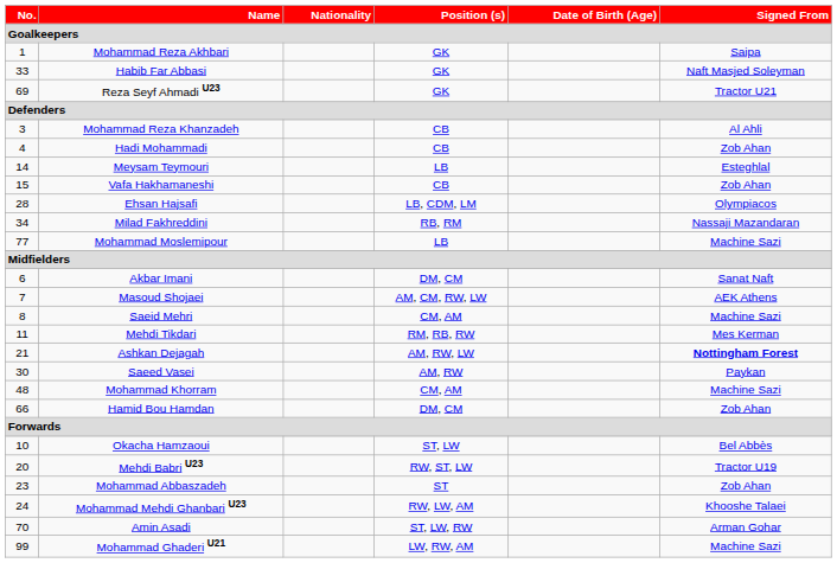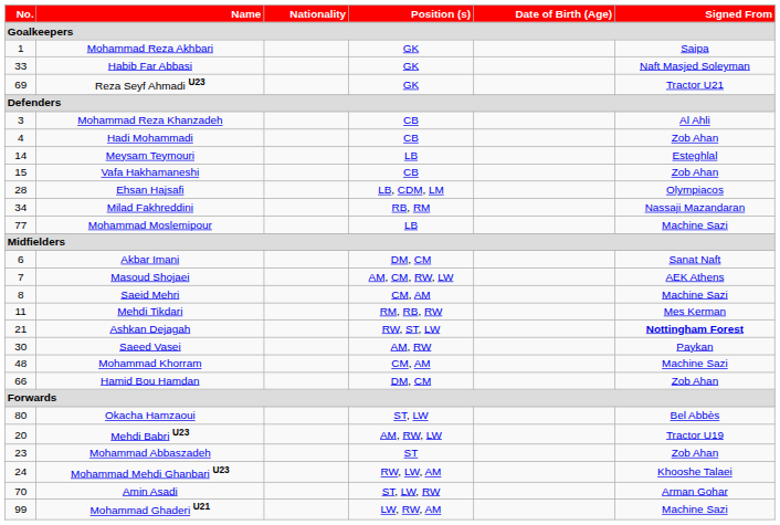Ashkan Dejagah | Position (s) / Goalkeepers: AM, RW, LW -> RW, ST, LW
Okacha Hamzaoui | No. / Goalkeepers: 10 -> 80
Mehdi Babri U23 | Position (s) / Goalkeepers: RW, ST, LW -> AM, RW, LW
